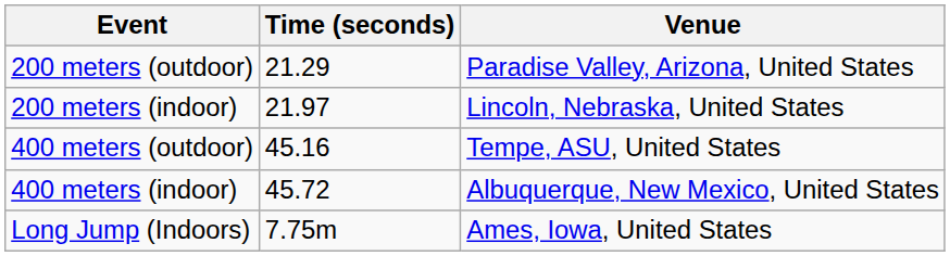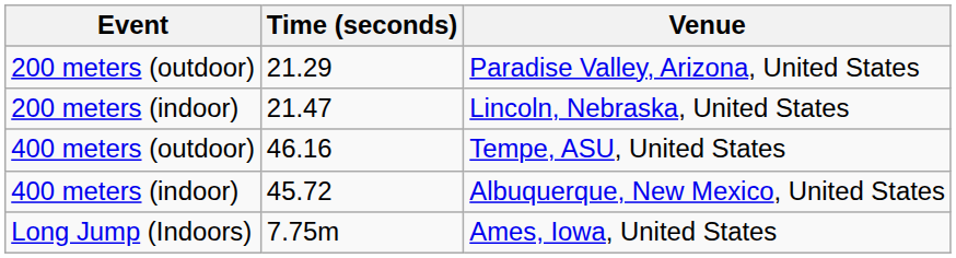200 meters (indoor) | Time (seconds): 21.97 -> 21.47
400 meters (outdoor) | Time (seconds): 45.16 -> 46.16
